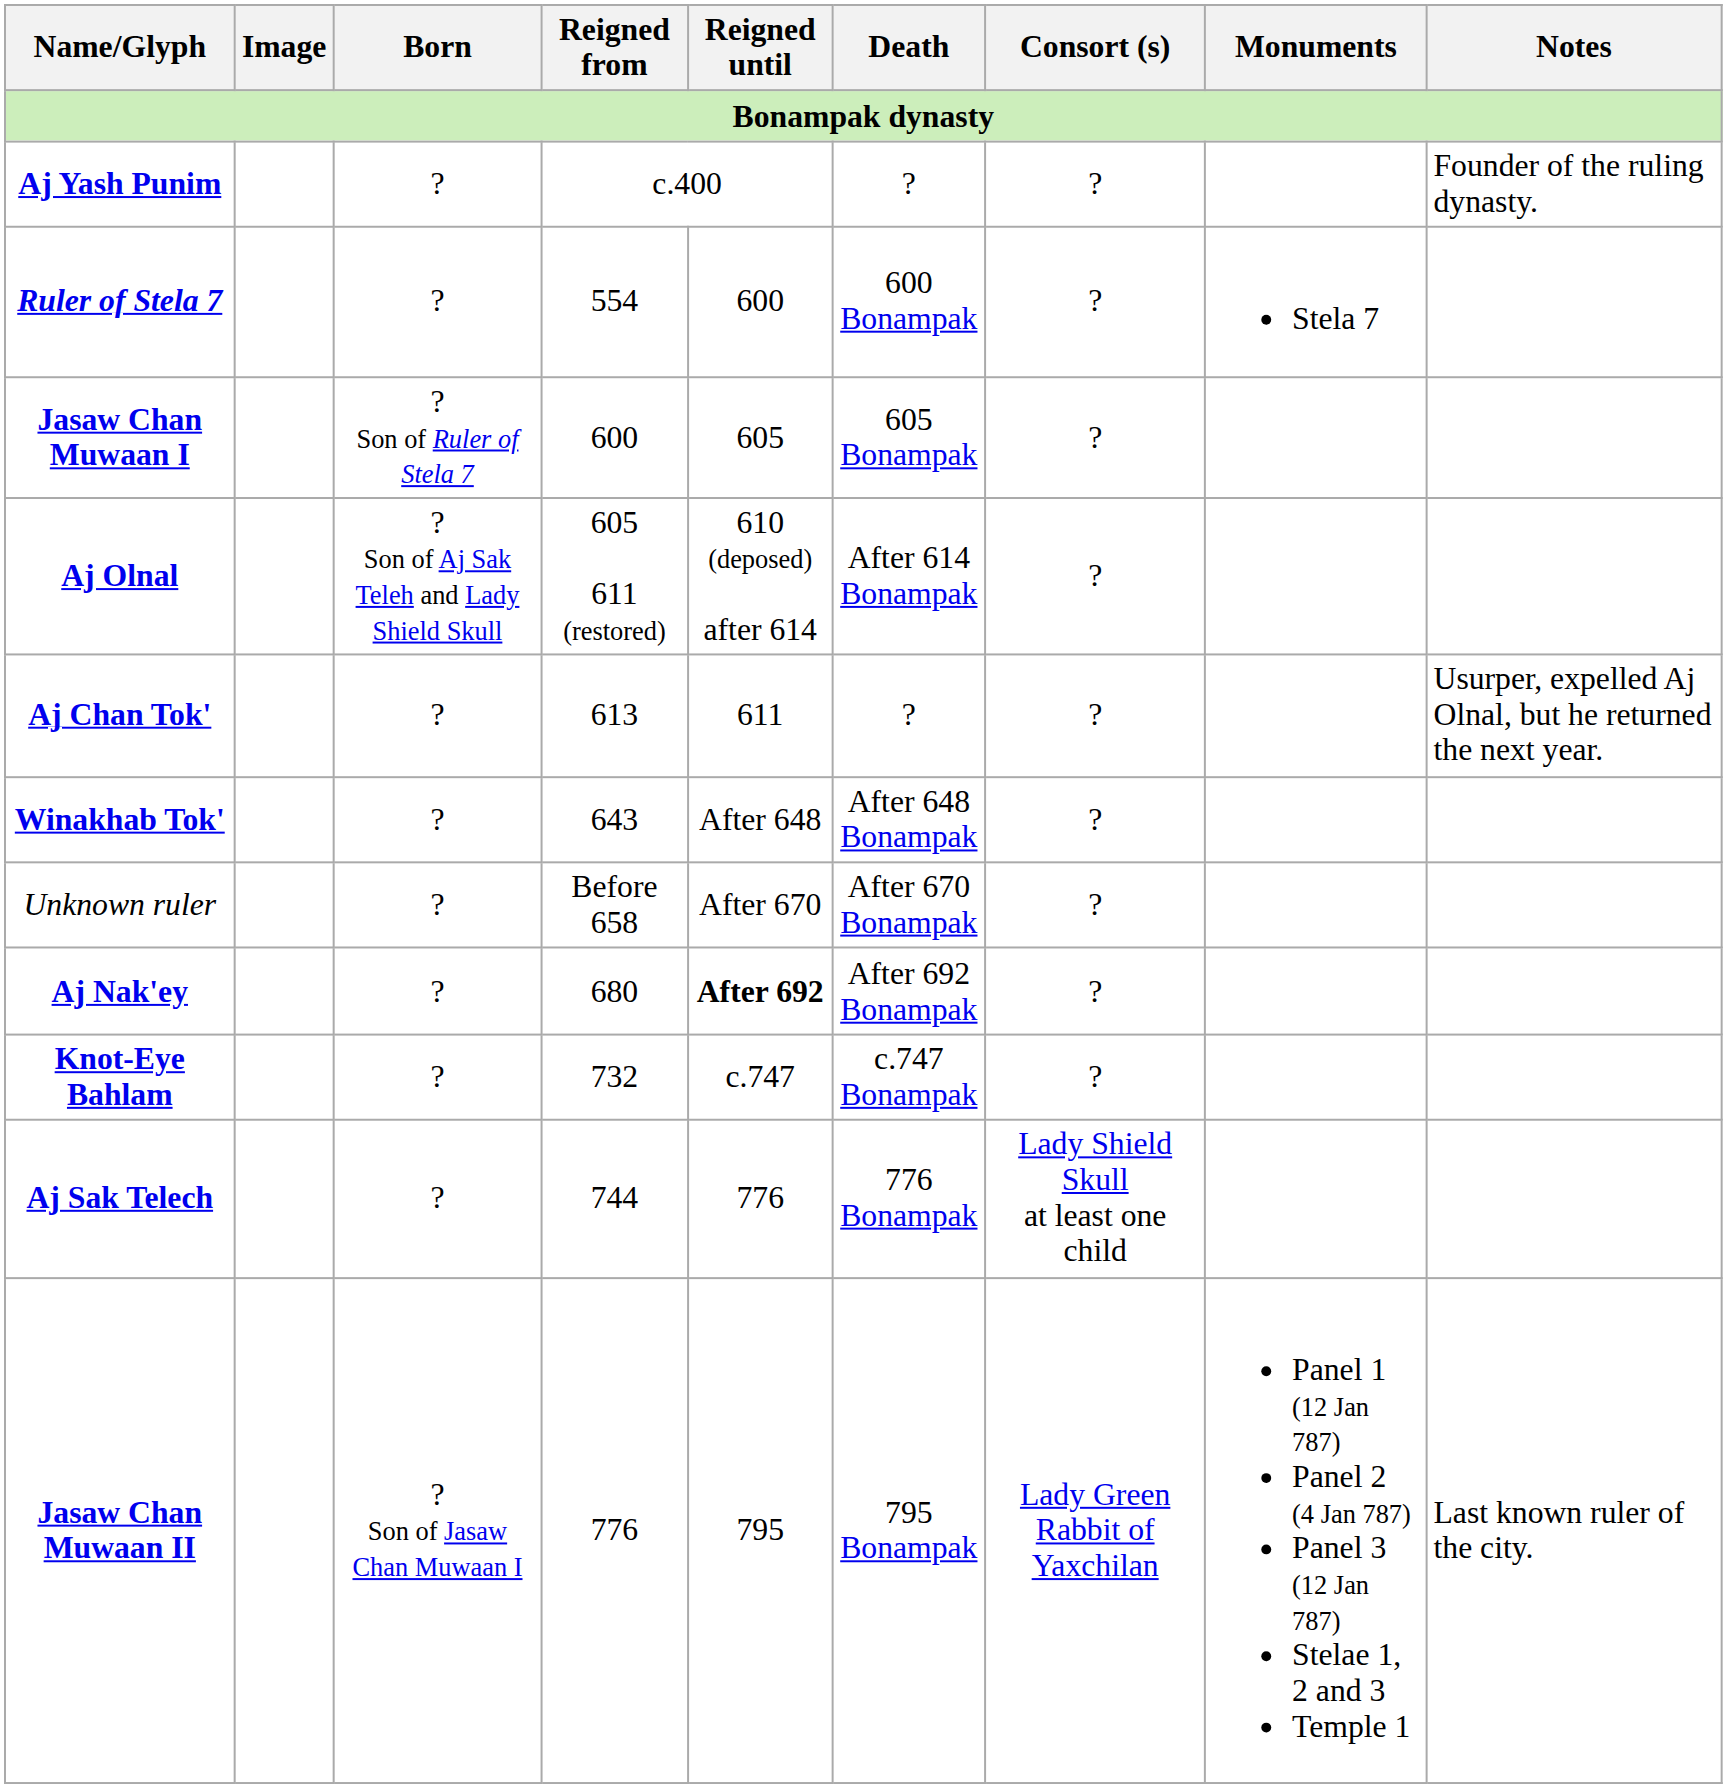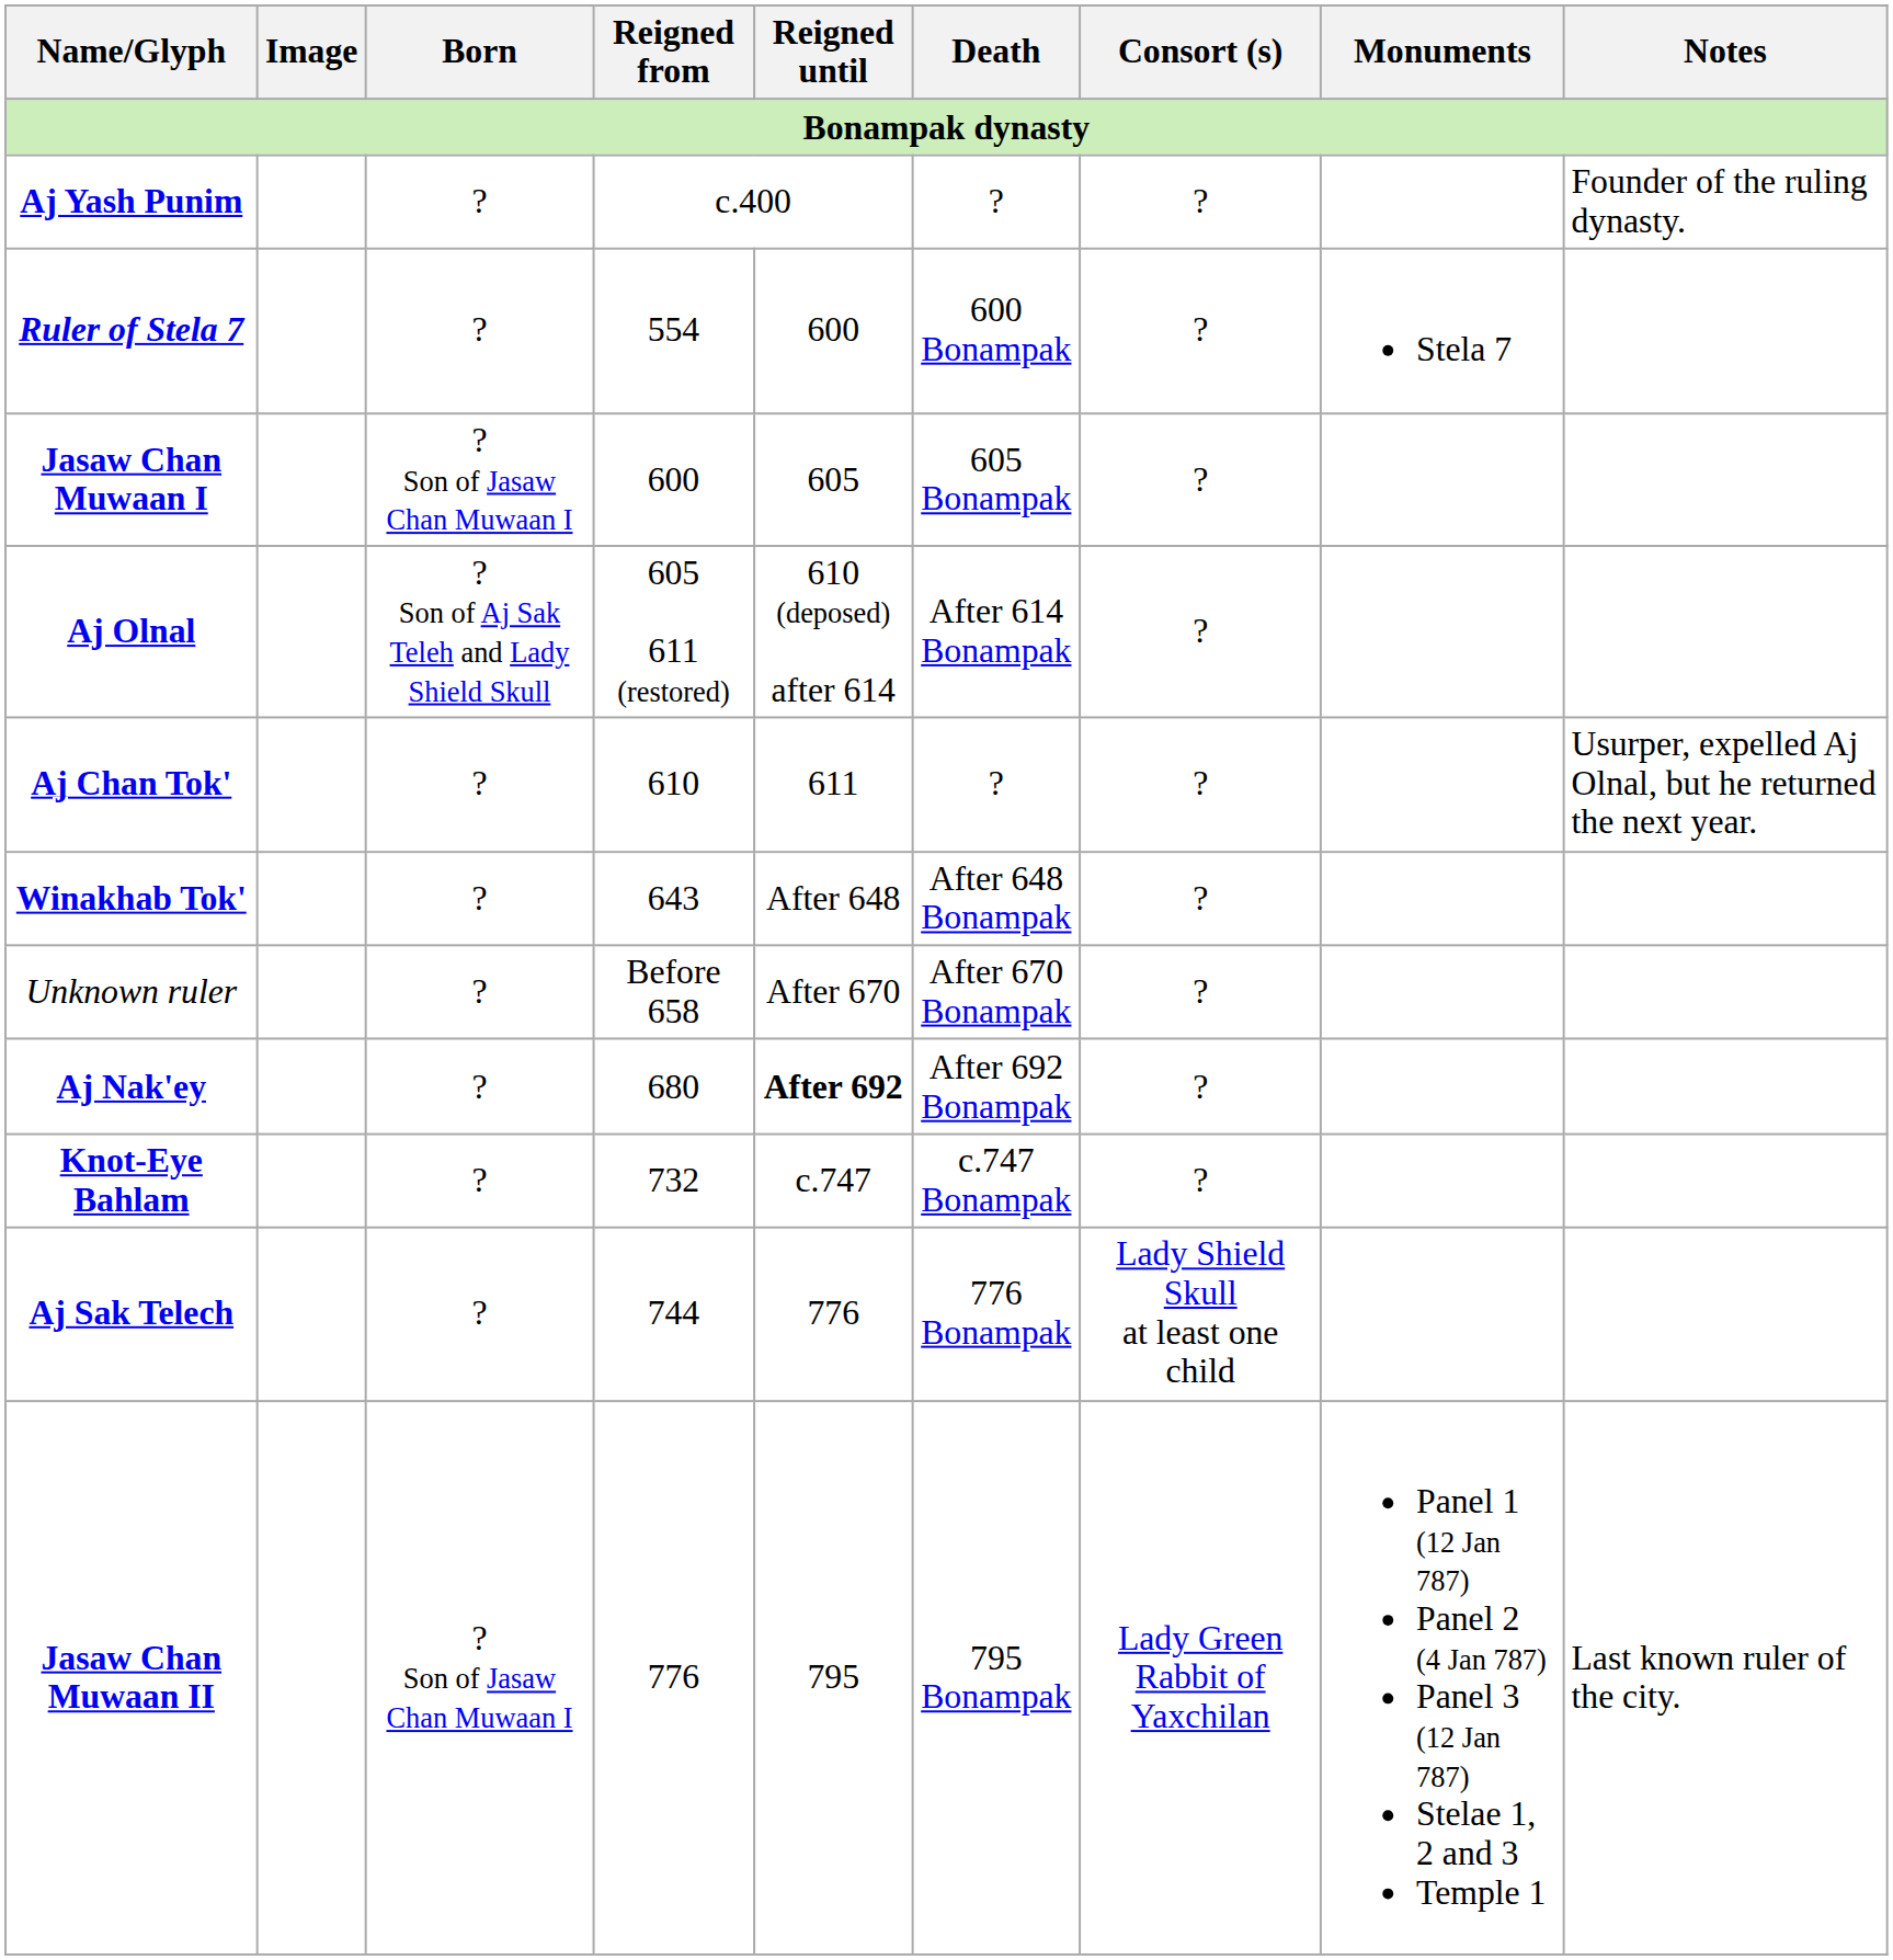Jasaw Chan Muwaan I | Born: ? Son of Ruler of Stela 7 -> ? Son of Jasaw Chan Muwaan I
Aj Chan Tok' | Reigned from: 613 -> 610
